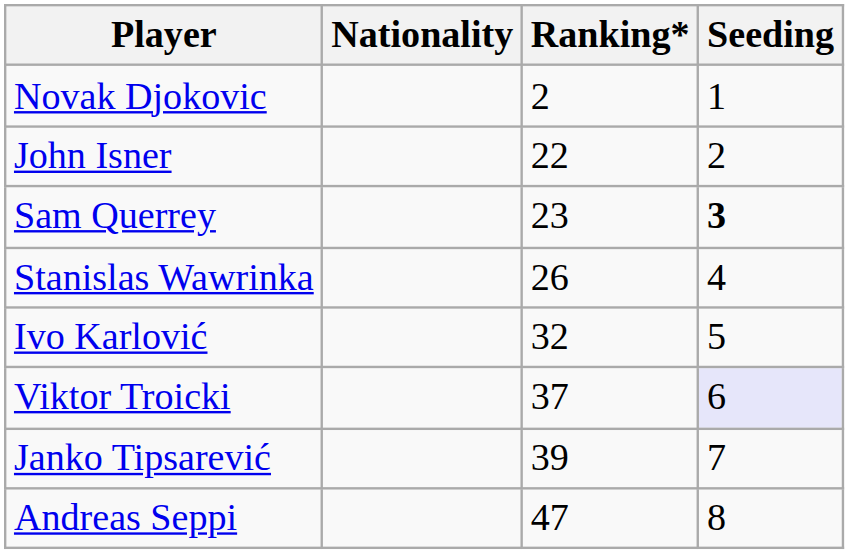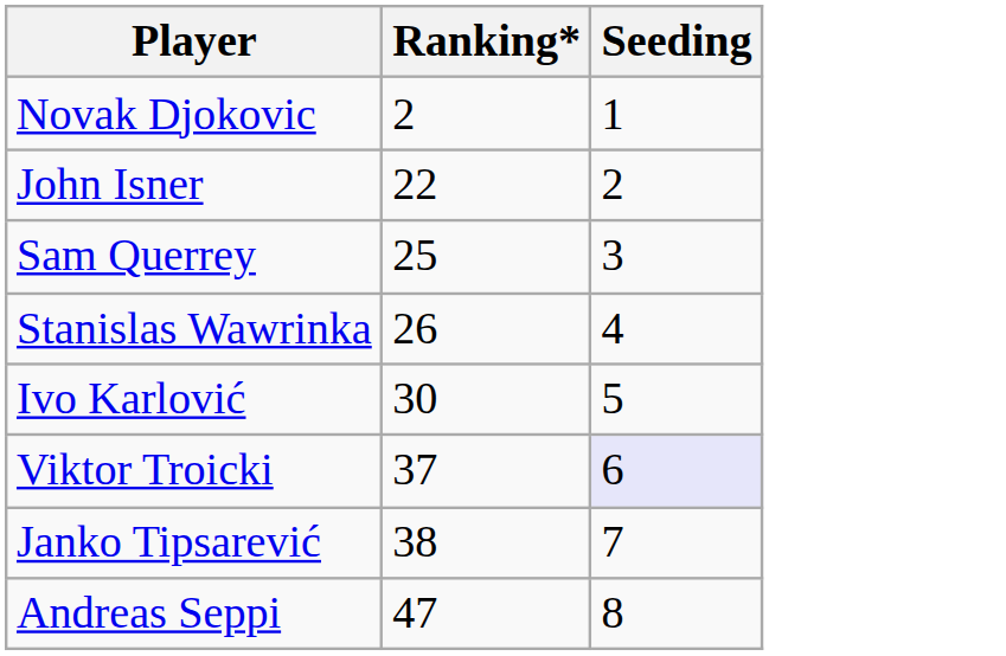- column: Nationality
Sam Querrey | Ranking*: 23 -> 25
Sam Querrey | Seeding: bold -> normal
Ivo Karlović | Ranking*: 32 -> 30
Janko Tipsarević | Ranking*: 39 -> 38
